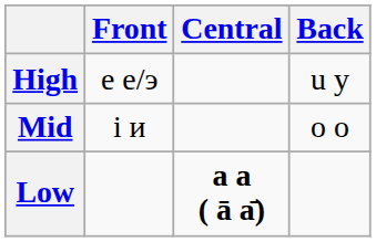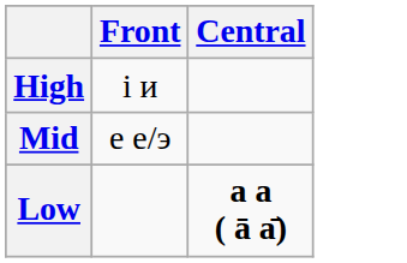- column: Back | u у | o о
High | Front: e е/э -> i и
Mid | Front: i и -> e е/э
